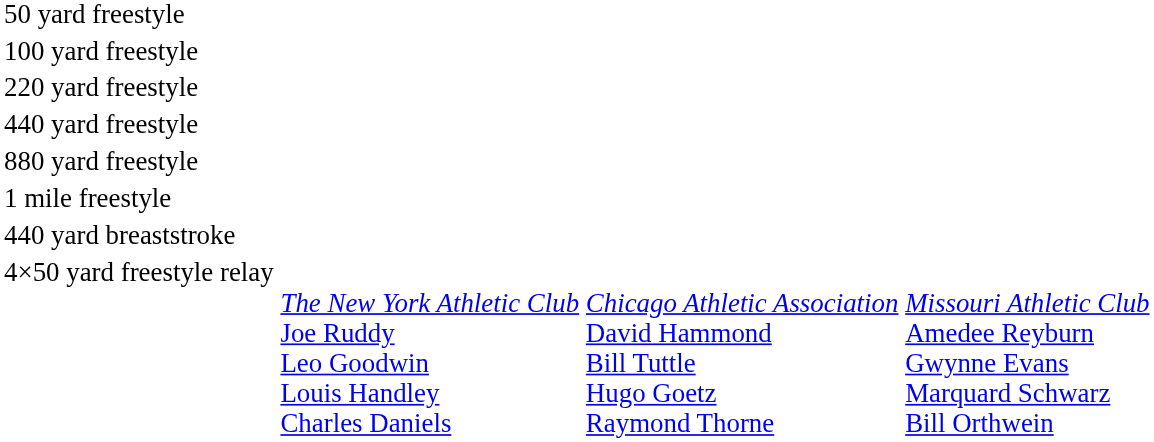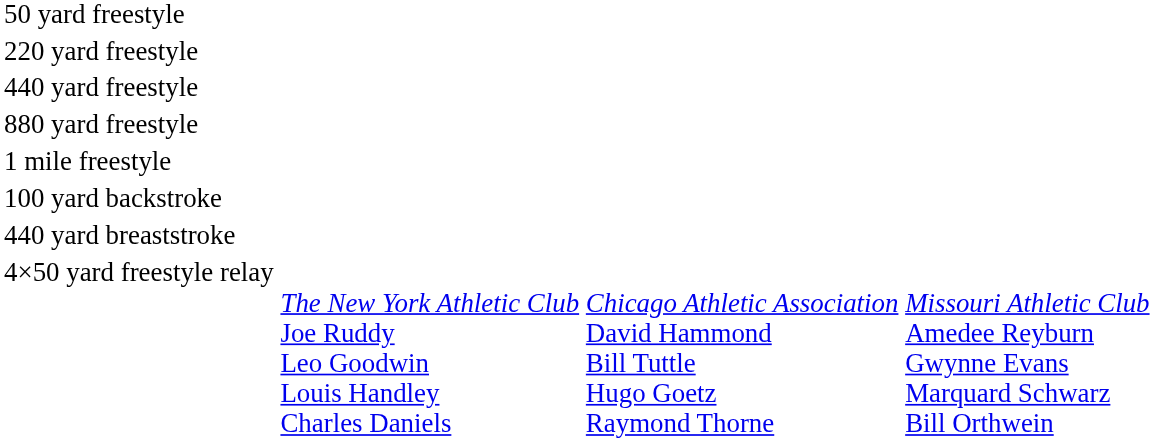- row: 100 yard freestyle
+ row: 100 yard backstroke
